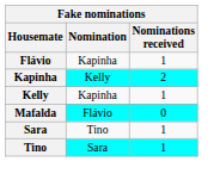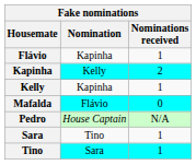+ row: Pedro | House Captain | N/A
